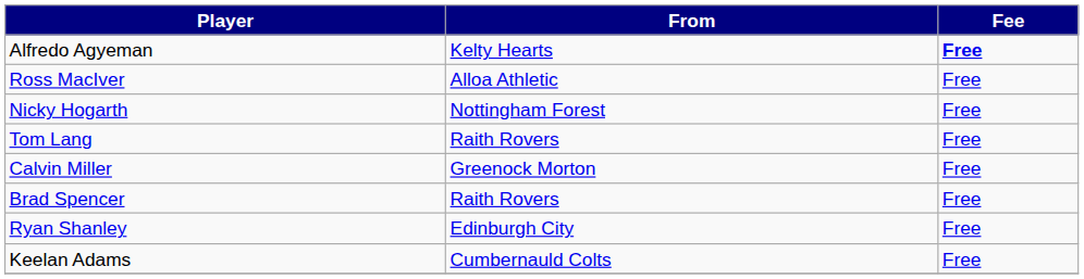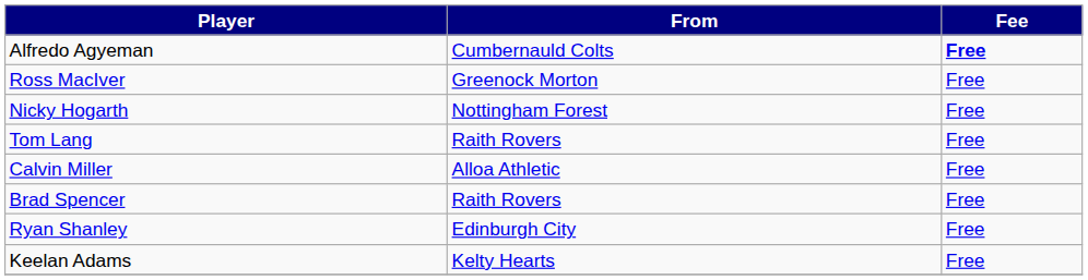Alfredo Agyeman | From: Kelty Hearts -> Cumbernauld Colts
Ross MacIver | From: Alloa Athletic -> Greenock Morton
Calvin Miller | From: Greenock Morton -> Alloa Athletic
Keelan Adams | From: Cumbernauld Colts -> Kelty Hearts
